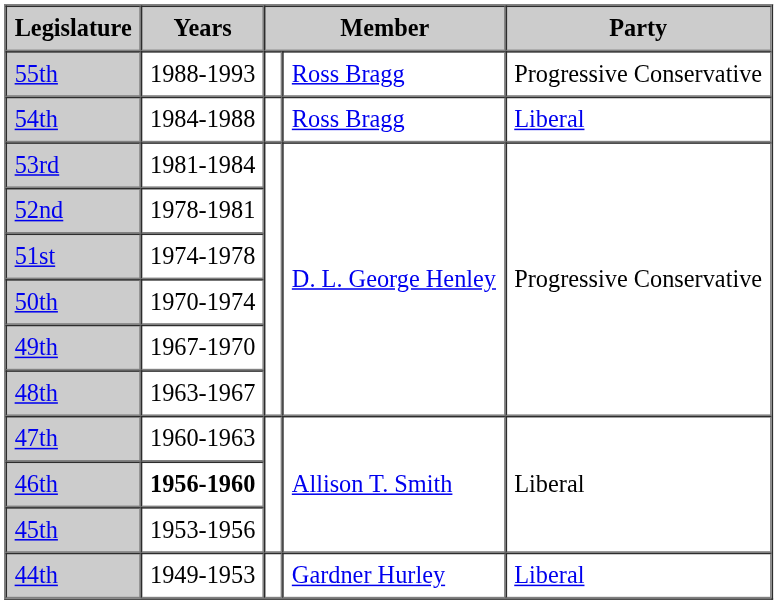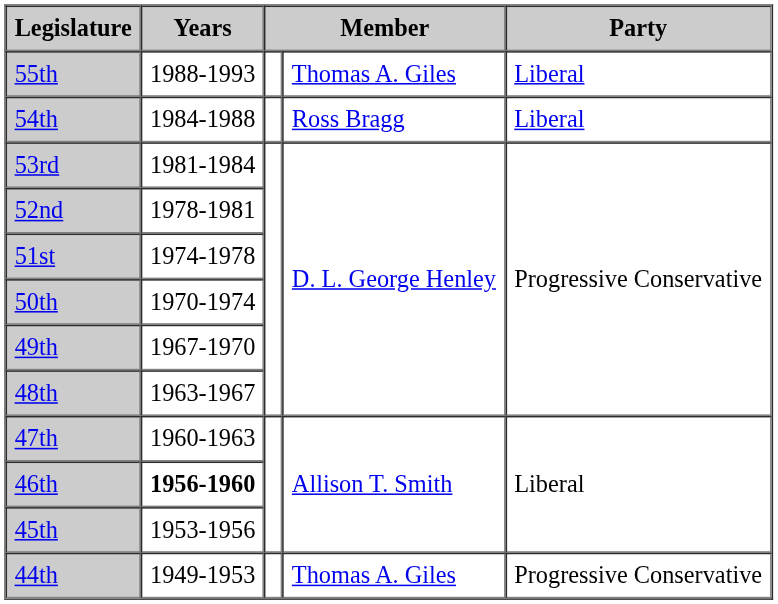55th | column 4: Ross Bragg -> Thomas A. Giles
55th | Party: Progressive Conservative -> Liberal
44th | column 4: Gardner Hurley -> Thomas A. Giles
44th | Party: Liberal -> Progressive Conservative
